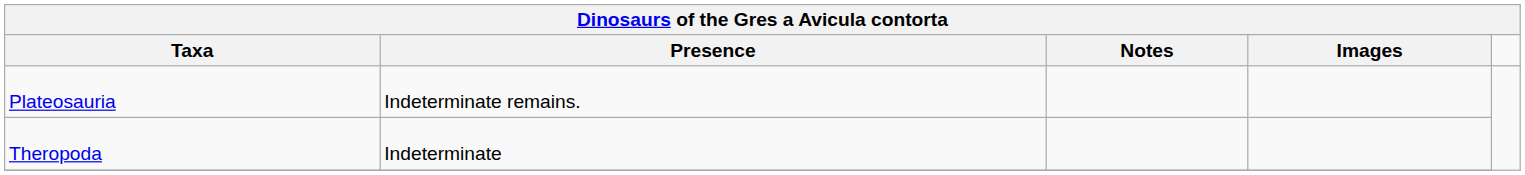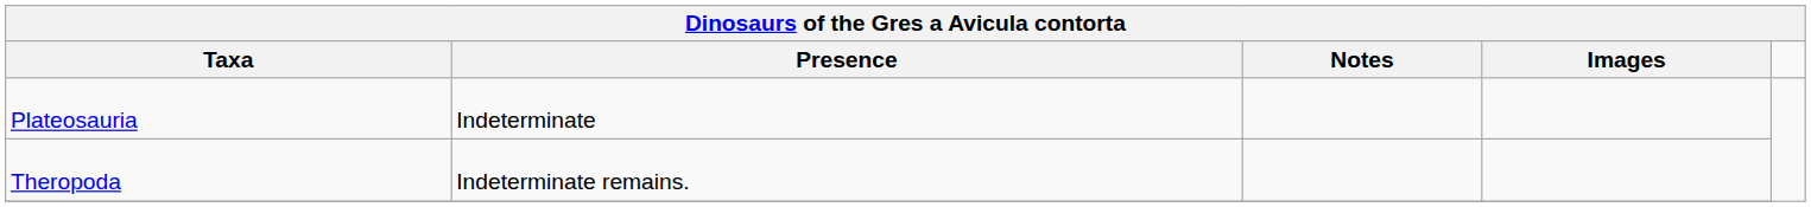Plateosauria | Presence: Indeterminate remains. -> Indeterminate
Theropoda | Presence: Indeterminate -> Indeterminate remains.
